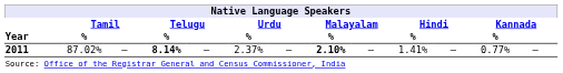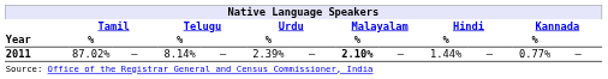2011 | Telugu / %: bold -> normal
2011 | Urdu / %: 2.37% -> 2.39%
2011 | Hindi / %: 1.41% -> 1.44%
